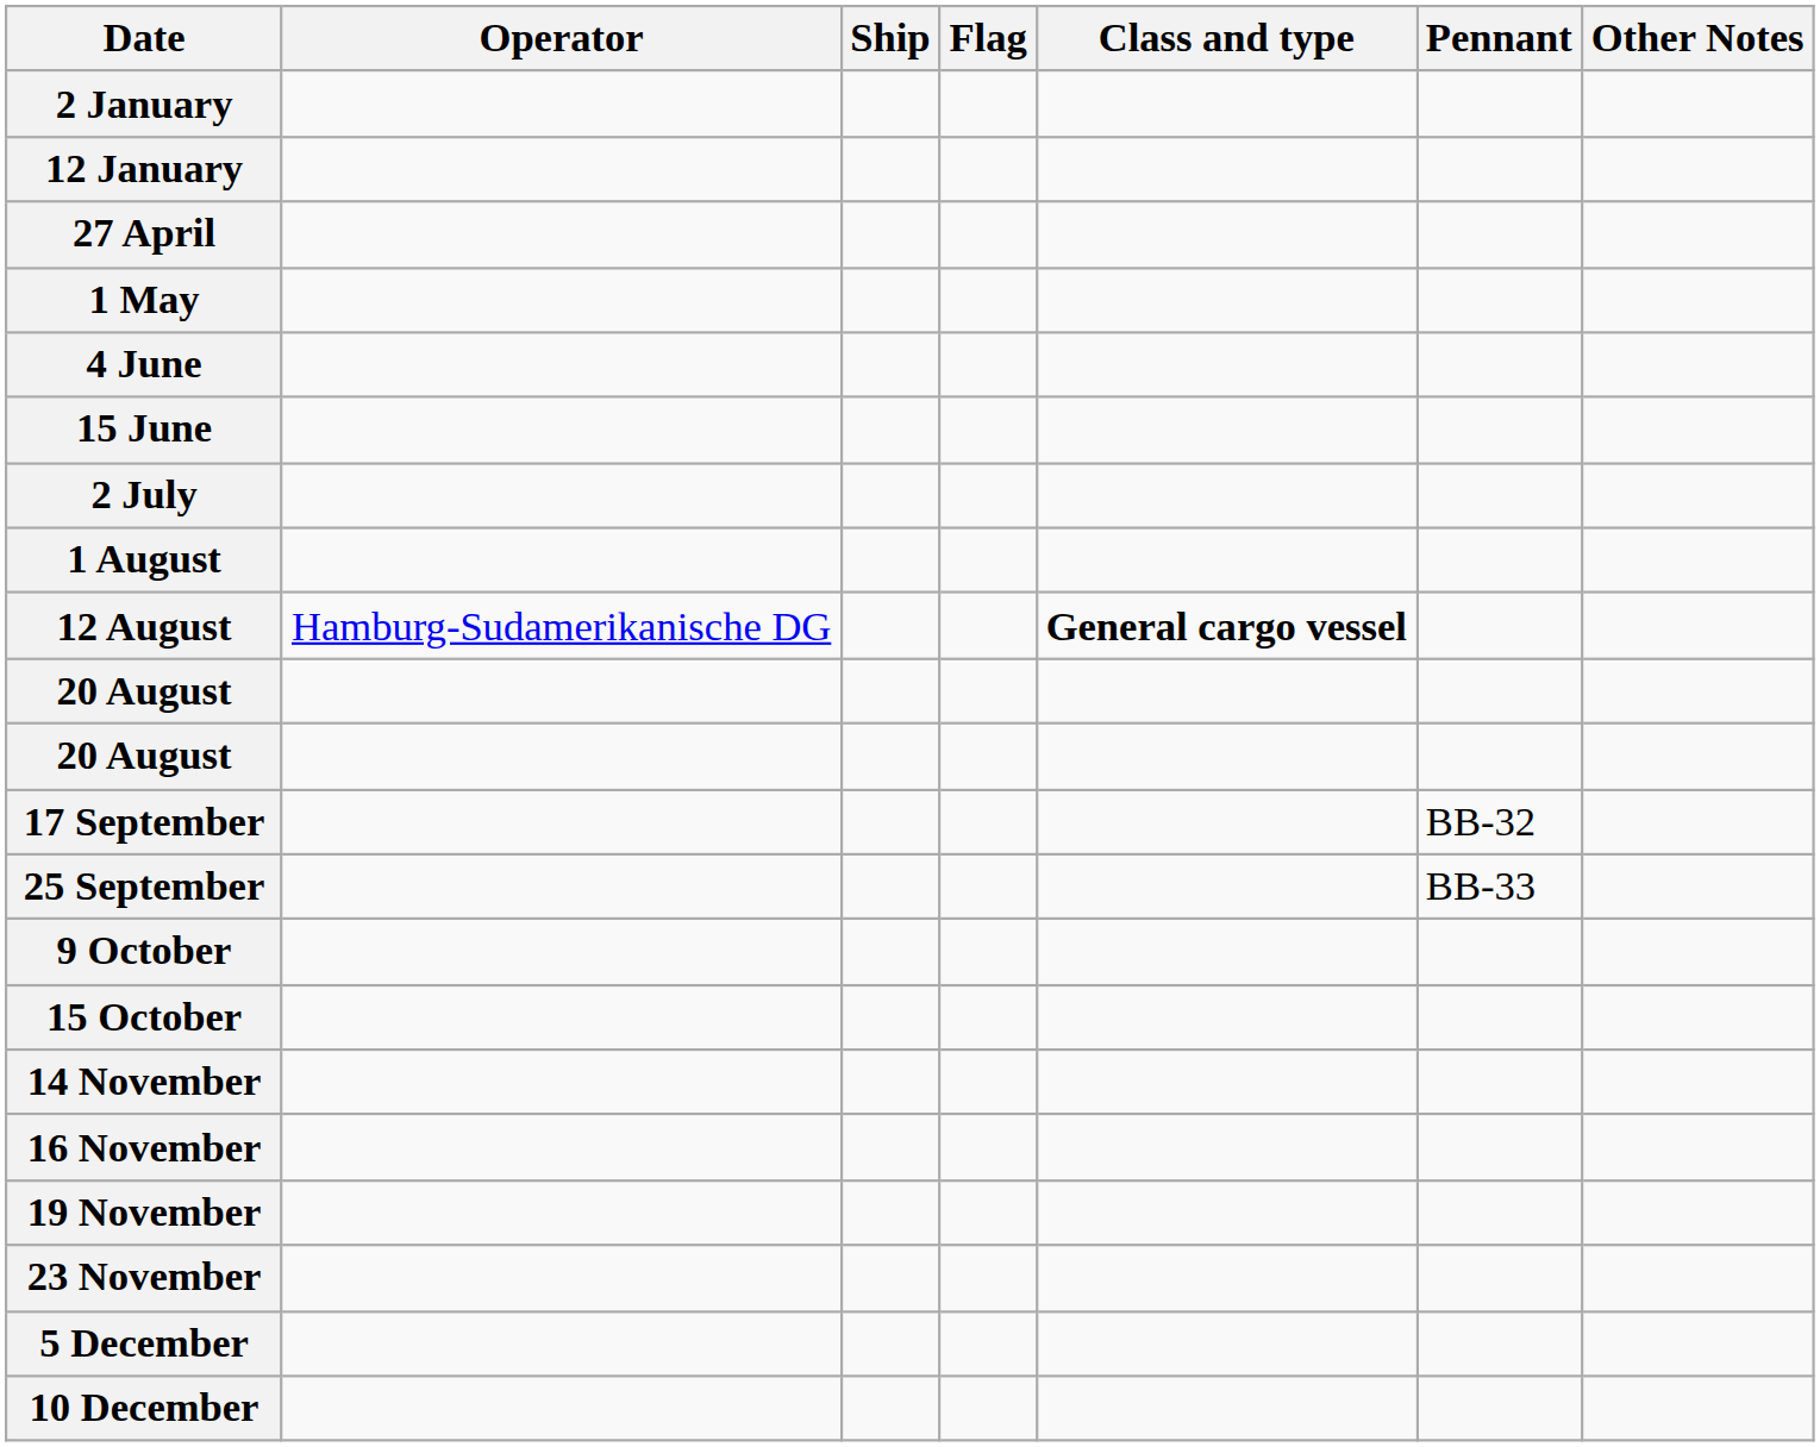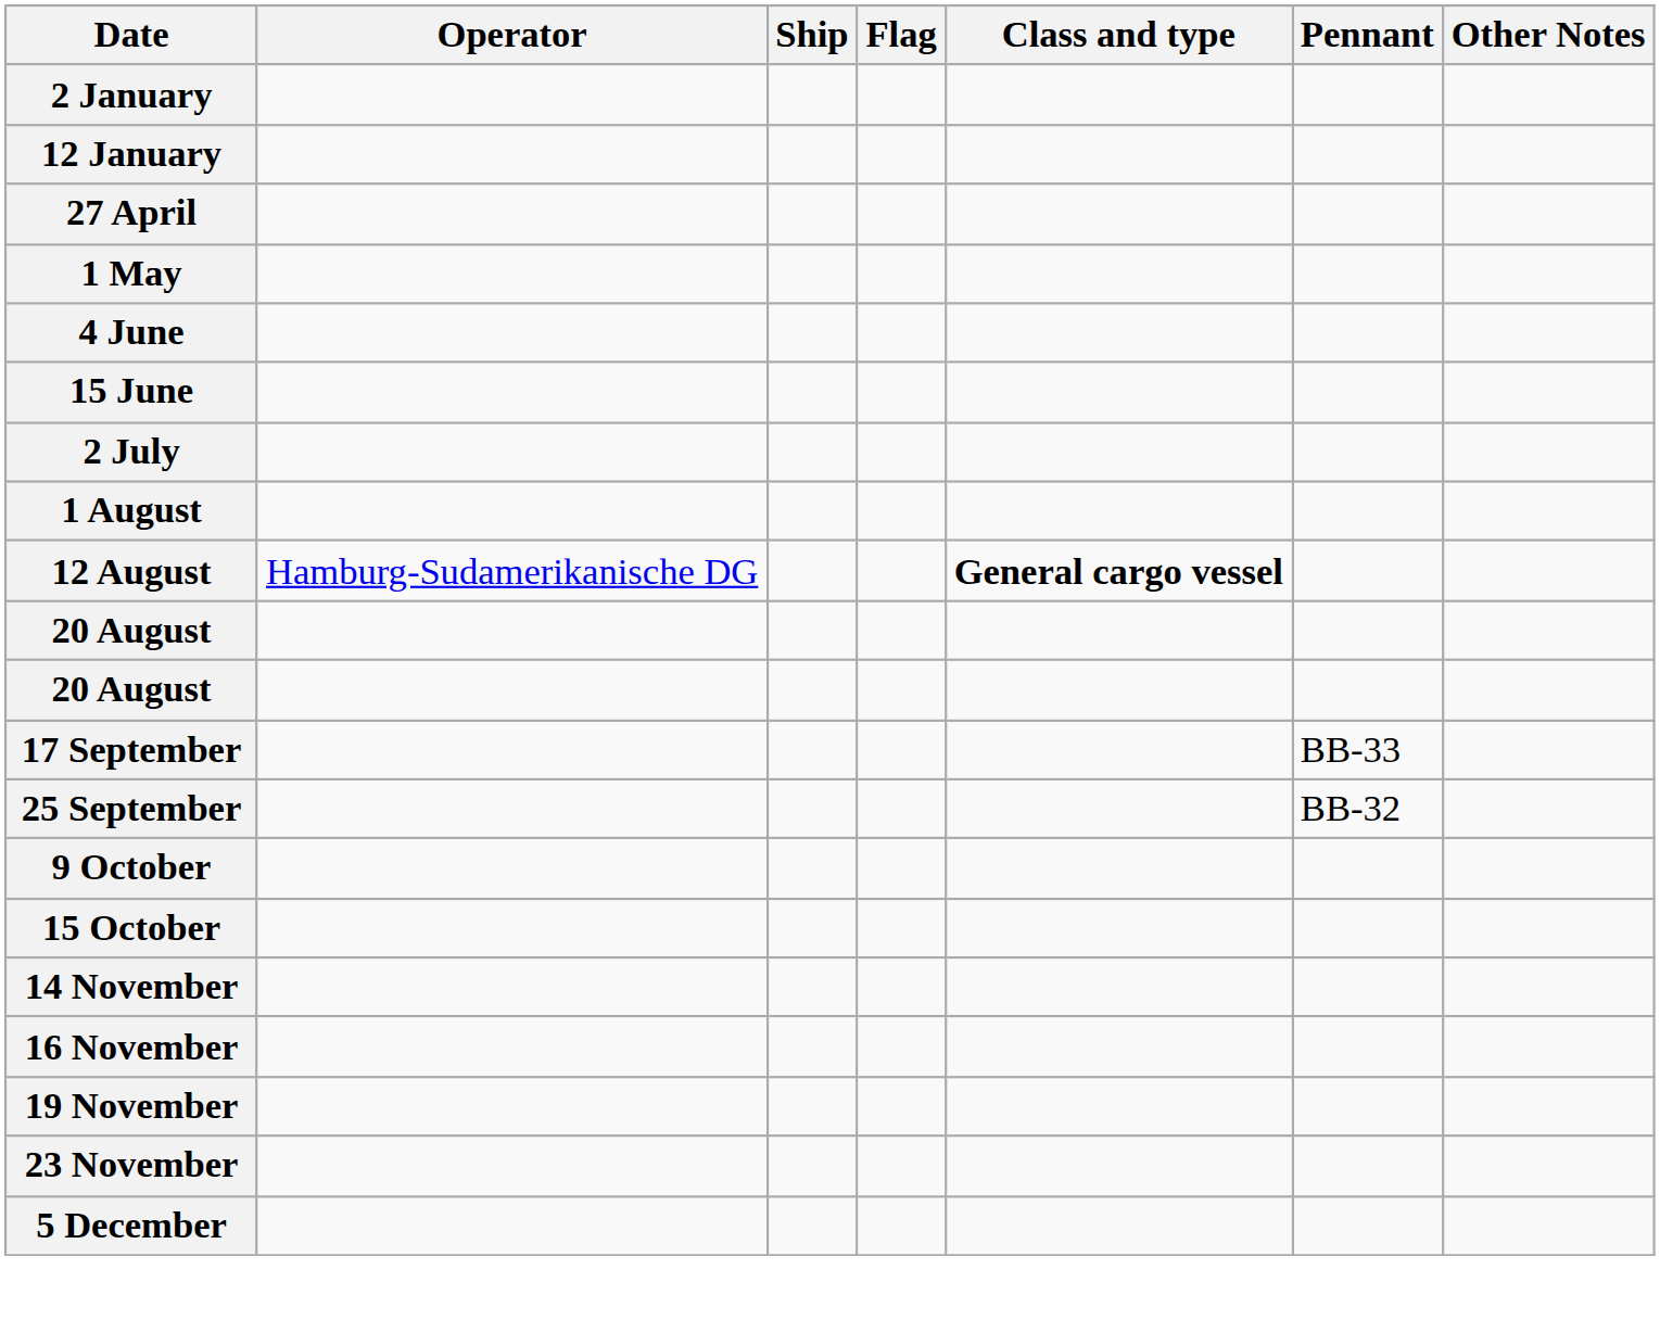17 September | Pennant: BB-32 -> BB-33
25 September | Pennant: BB-33 -> BB-32
- row: 10 December
